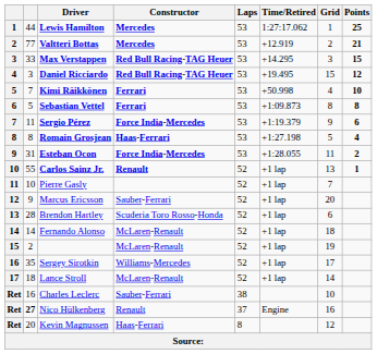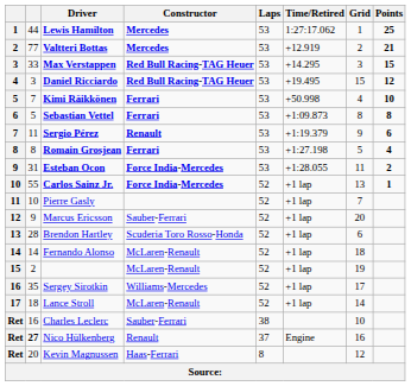Sergio Pérez | Constructor: Force India-Mercedes -> Renault
Romain Grosjean | Constructor: Haas-Ferrari -> Ferrari
Carlos Sainz Jr. | Constructor: Renault -> Force India-Mercedes
